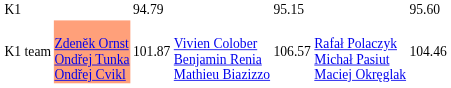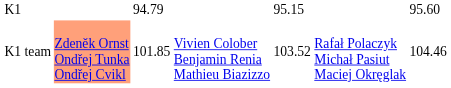K1 team | column 3: 101.87 -> 101.85
K1 team | column 5: 106.57 -> 103.52
